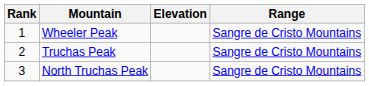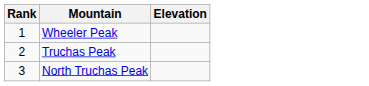- column: Range | Sangre de Cristo Mountains | Sangre de Cristo Mountains | Sangre de Cristo Mountains
